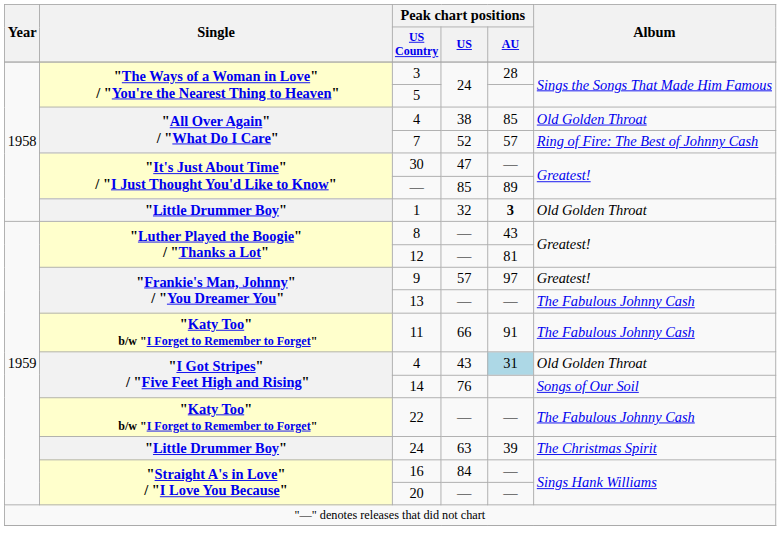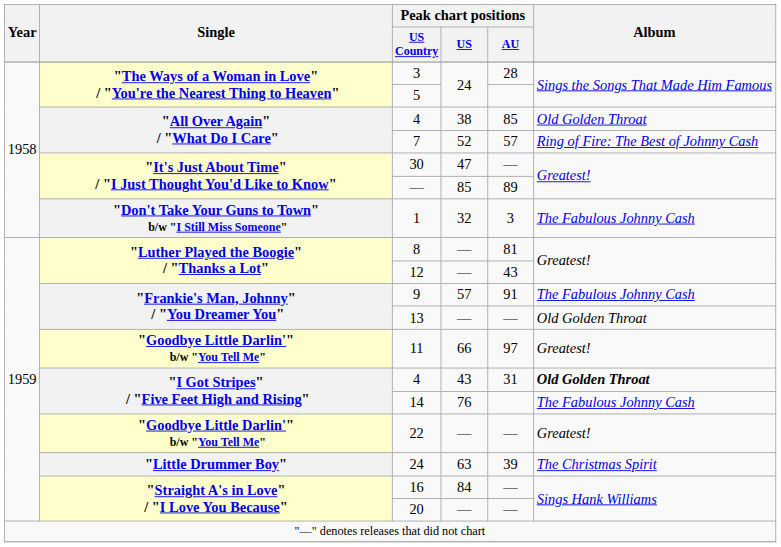1 | Single: "Little Drummer Boy" -> "Don't Take Your Guns to Town" b/w "I Still Miss Someone"
1 | Peak chart positions / AU: bold -> normal
1 | Album: Old Golden Throat -> The Fabulous Johnny Cash
8 | Peak chart positions / AU: 43 -> 81
12 | Peak chart positions / AU: 81 -> 43
9 | Peak chart positions / AU: 97 -> 91
9 | Album: Greatest! -> The Fabulous Johnny Cash
13 | Album: The Fabulous Johnny Cash -> Old Golden Throat
11 | Single: "Katy Too" b/w "I Forget to Remember to Forget" -> "Goodbye Little Darlin'" b/w "You Tell Me"
11 | Peak chart positions / AU: 91 -> 97
11 | Album: The Fabulous Johnny Cash -> Greatest!
4 / 43 | Peak chart positions / AU: lightblue background -> no background
4 / 43 | Album: normal -> bold
14 | Album: Songs of Our Soil -> The Fabulous Johnny Cash
22 | Single: "Katy Too" b/w "I Forget to Remember to Forget" -> "Goodbye Little Darlin'" b/w "You Tell Me"
22 | Album: The Fabulous Johnny Cash -> Greatest!
